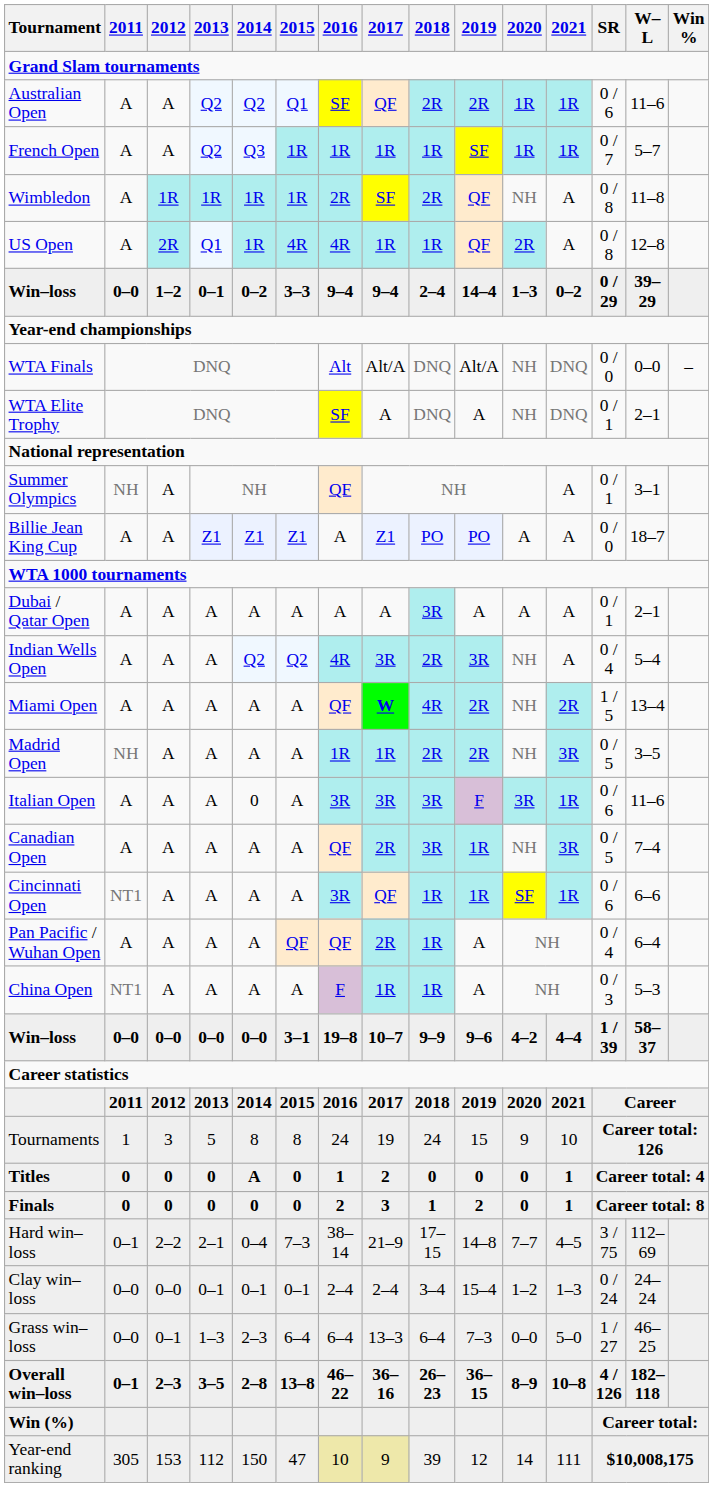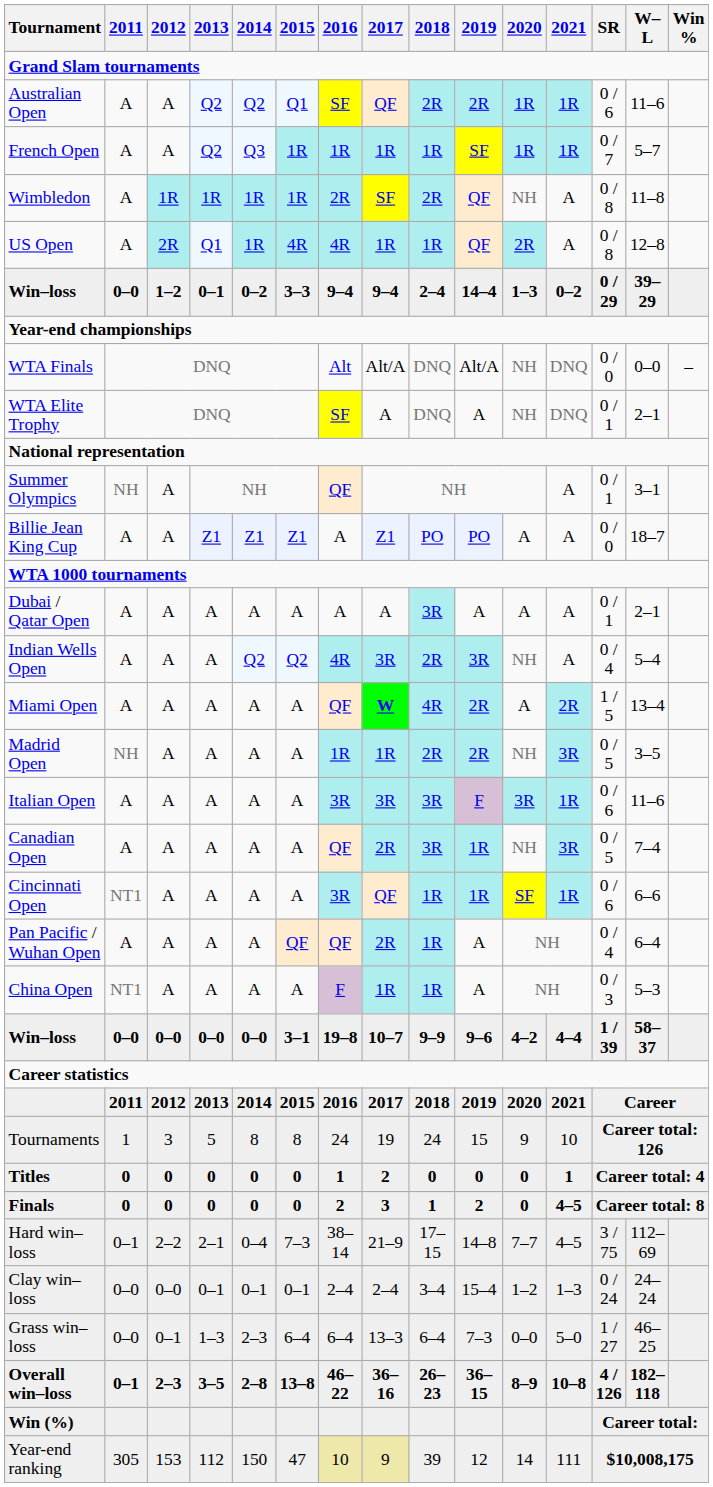Miami Open | 2020: NH -> A
Italian Open | 2014: 0 -> A
Titles | 2014: A -> 0
Finals | 2021: 1 -> 4–5
